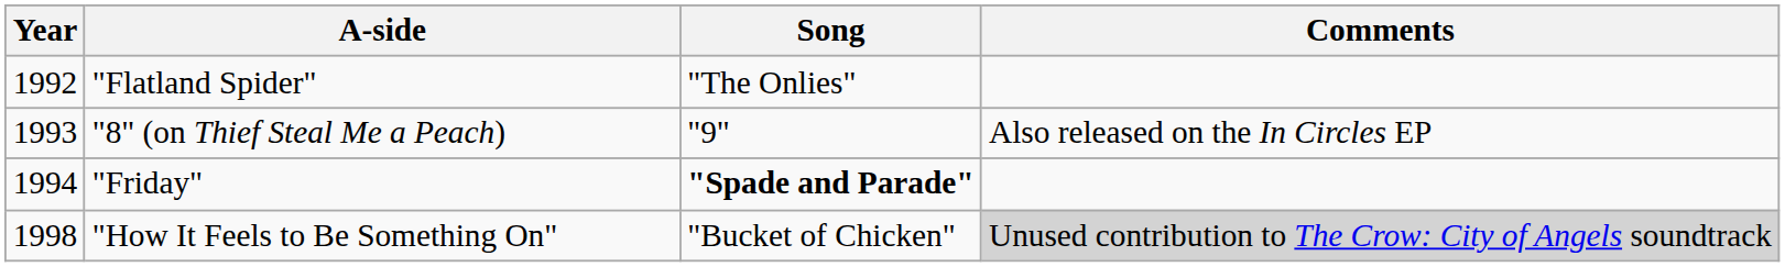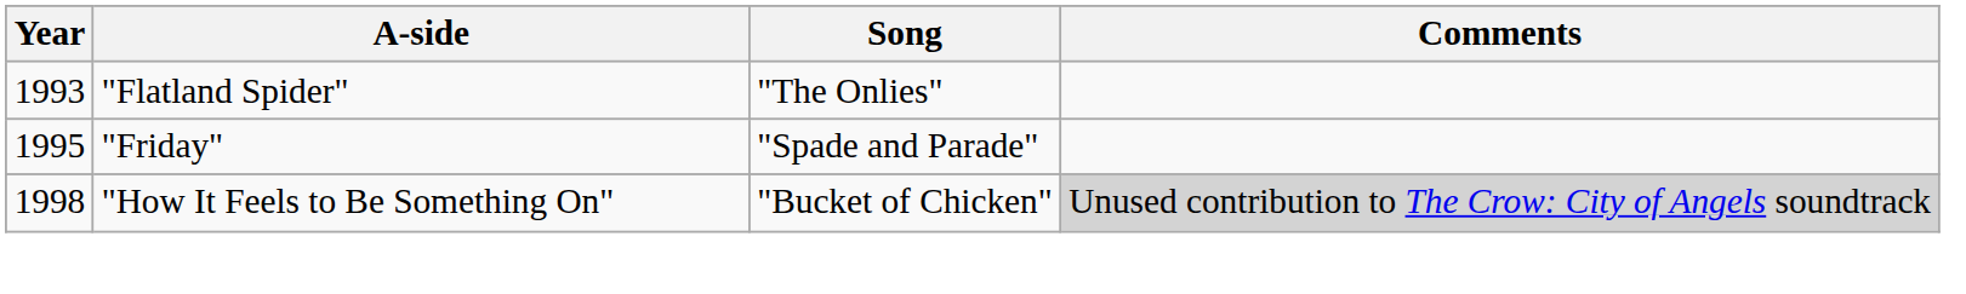"Flatland Spider" | Year: 1992 -> 1993
- row: 1993 | "8" (on Thief Steal Me a Peach) | "9" | Also released on the In Circles EP
"Friday" | Year: 1994 -> 1995
"Friday" | Song: bold -> normal
